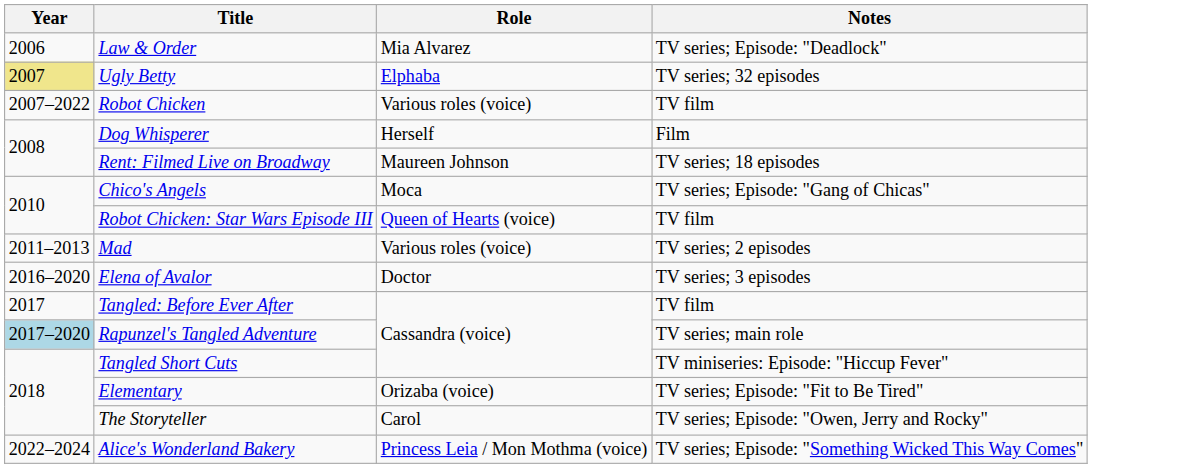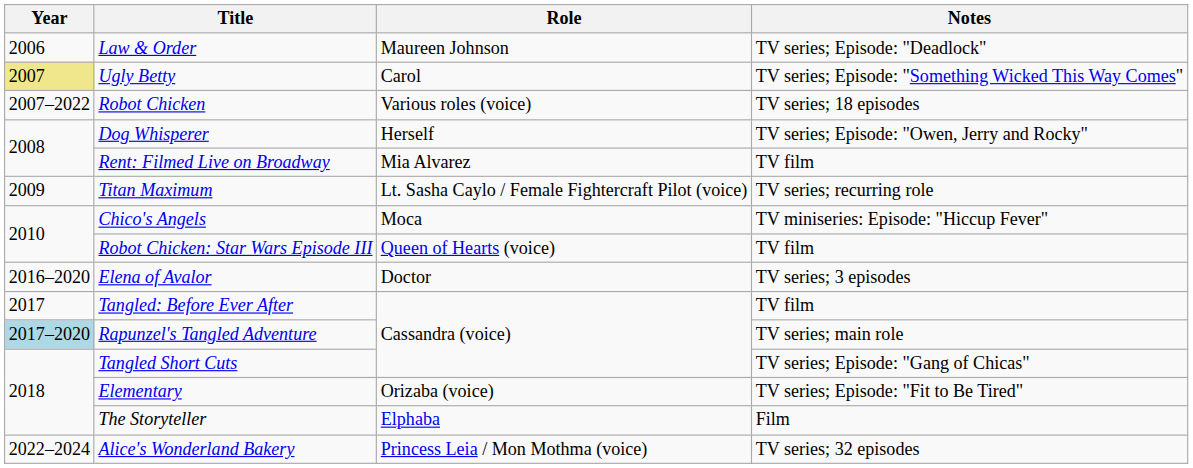Law & Order | Role: Mia Alvarez -> Maureen Johnson
Ugly Betty | Role: Elphaba -> Carol
Ugly Betty | Notes: TV series; 32 episodes -> TV series; Episode: "Something Wicked This Way Comes"
Robot Chicken | Notes: TV film -> TV series; 18 episodes
Dog Whisperer | Notes: Film -> TV series; Episode: "Owen, Jerry and Rocky"
Rent: Filmed Live on Broadway | Role: Maureen Johnson -> Mia Alvarez
Rent: Filmed Live on Broadway | Notes: TV series; 18 episodes -> TV film
+ row: 2009 | Titan Maximum | Lt. Sasha Caylo / Female Fightercraft Pilot (voice) | TV series; recurring role
Chico's Angels | Notes: TV series; Episode: "Gang of Chicas" -> TV miniseries: Episode: "Hiccup Fever"
- row: 2011–2013 | Mad | Various roles (voice) | TV series; 2 episodes
Tangled Short Cuts | Notes: TV miniseries: Episode: "Hiccup Fever" -> TV series; Episode: "Gang of Chicas"
The Storyteller | Role: Carol -> Elphaba
The Storyteller | Notes: TV series; Episode: "Owen, Jerry and Rocky" -> Film
Alice's Wonderland Bakery | Notes: TV series; Episode: "Something Wicked This Way Comes" -> TV series; 32 episodes
